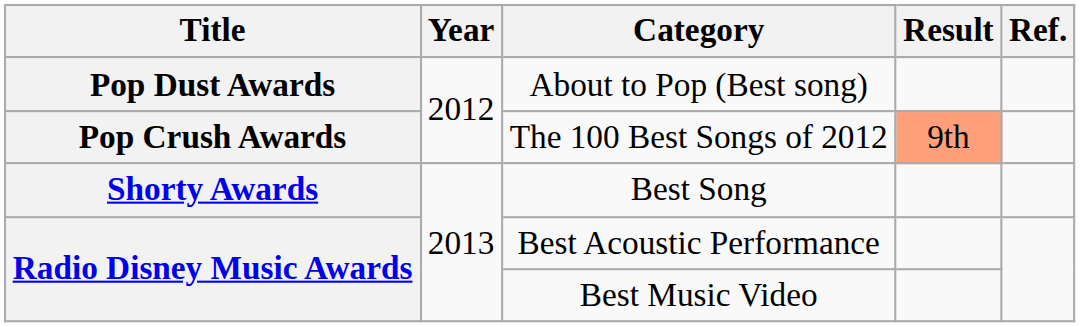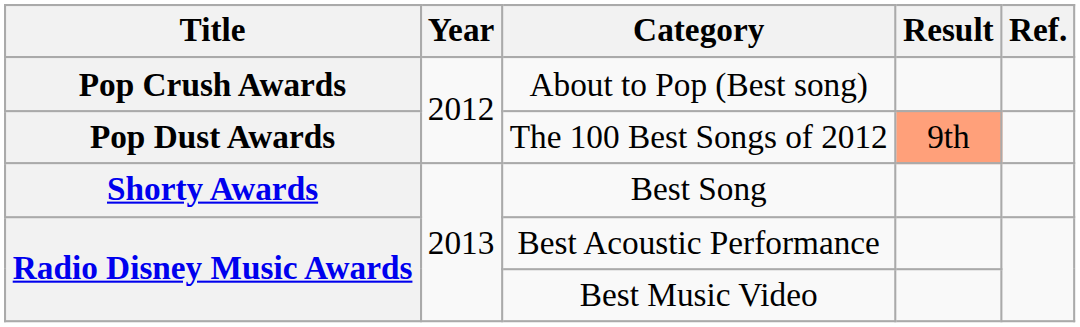About to Pop (Best song) | Title: Pop Dust Awards -> Pop Crush Awards
The 100 Best Songs of 2012 | Title: Pop Crush Awards -> Pop Dust Awards
